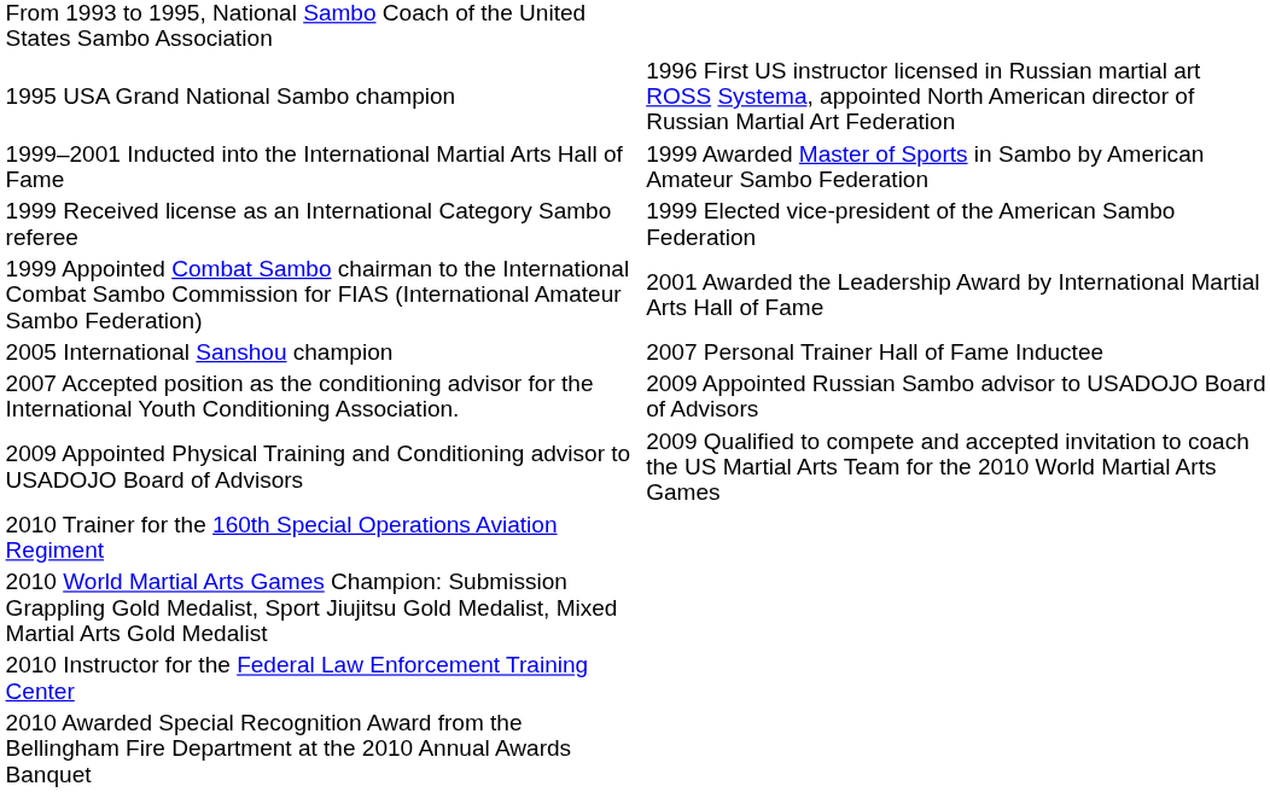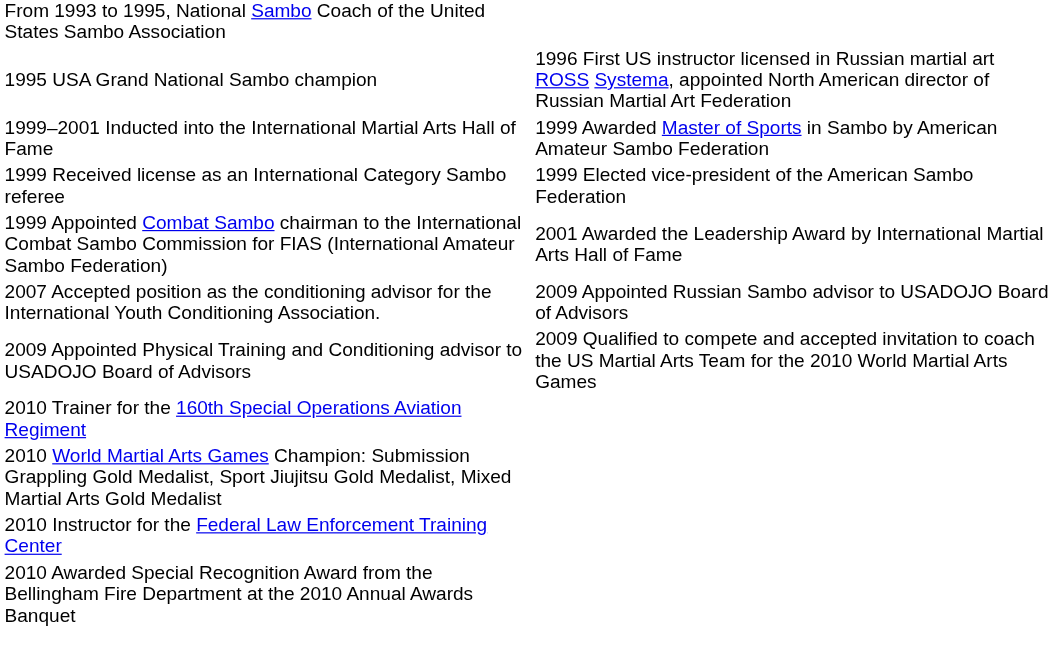- row: 2005 International Sanshou champion | 2007 Personal Trainer Hall of Fame Inductee
